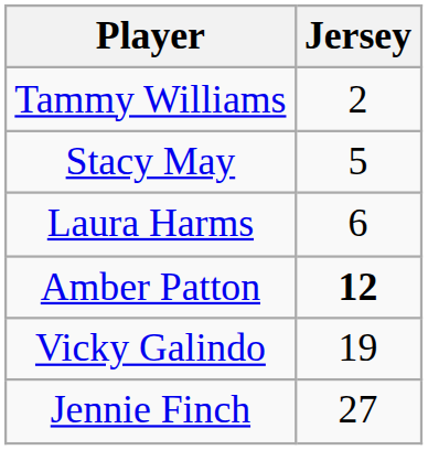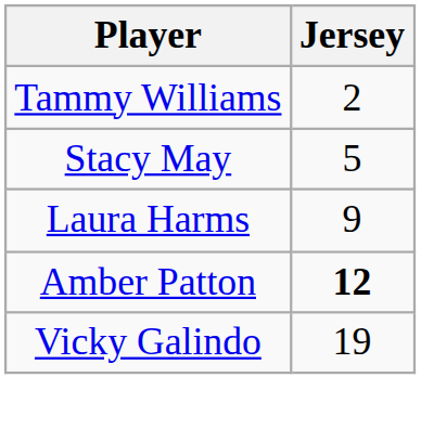Laura Harms | Jersey: 6 -> 9
- row: Jennie Finch | 27
